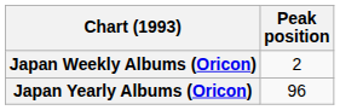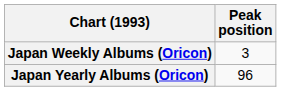Japan Weekly Albums (Oricon) | Peak position: 2 -> 3
